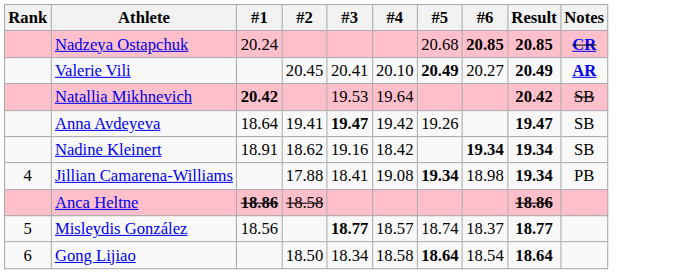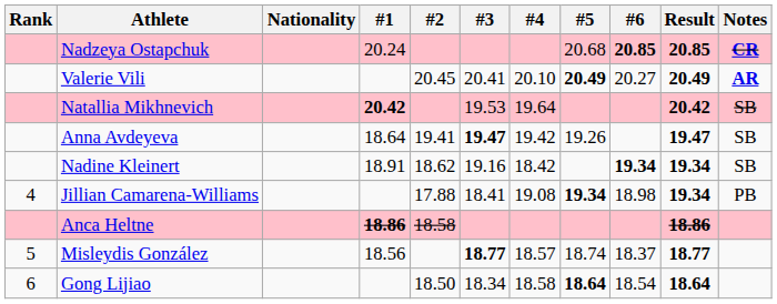+ column: Nationality
